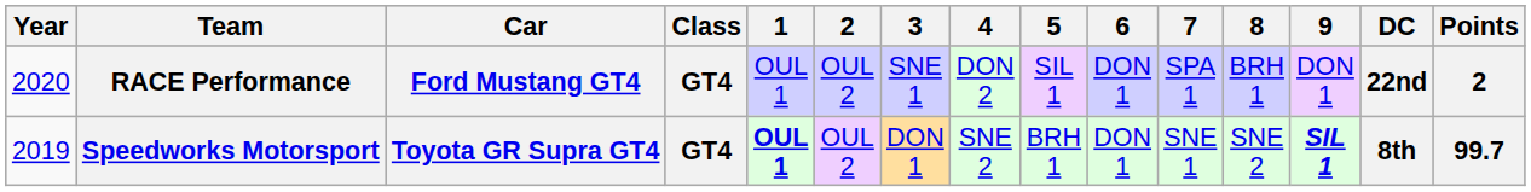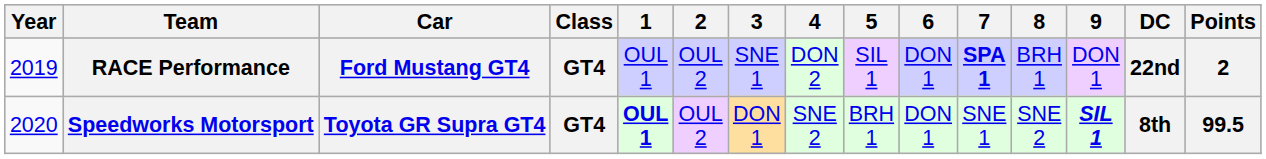RACE Performance | Year: 2020 -> 2019
RACE Performance | 7: normal -> bold
Speedworks Motorsport | Year: 2019 -> 2020
Speedworks Motorsport | Points: 99.7 -> 99.5
